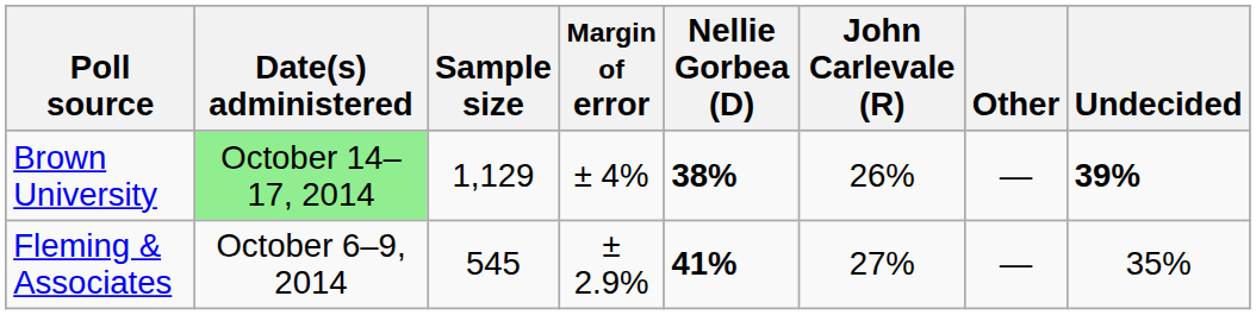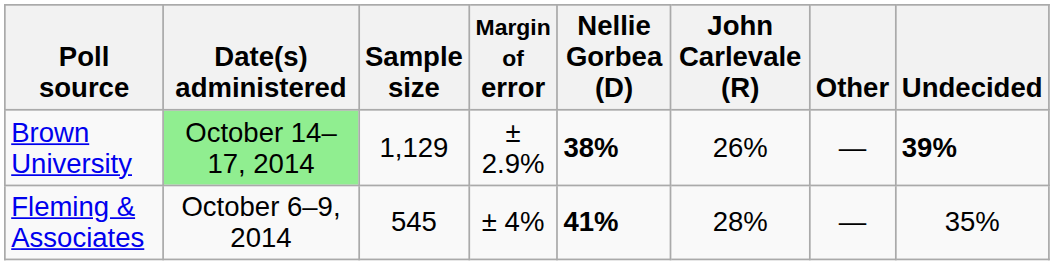Brown University | Margin of error: ± 4% -> ± 2.9%
Fleming & Associates | Margin of error: ± 2.9% -> ± 4%
Fleming & Associates | John Carlevale (R): 27% -> 28%
